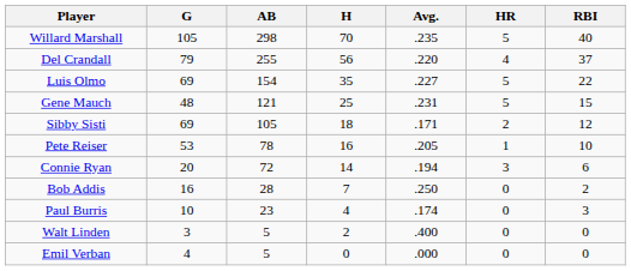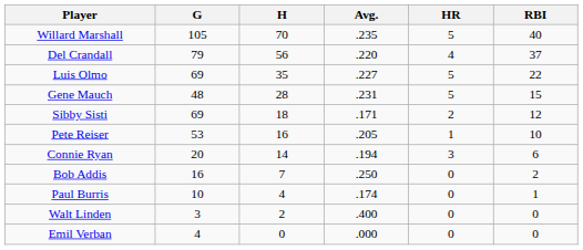- column: AB | 298 | 255 | 154 | 121 | 105 | 78 | 72 | 28 | 23 | 5 | 5
Gene Mauch | H: 25 -> 28
Paul Burris | RBI: 3 -> 1
